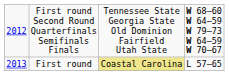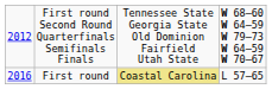First round | column 1: 2013 -> 2016
